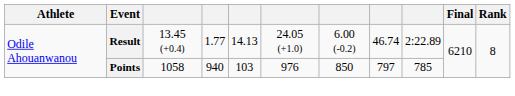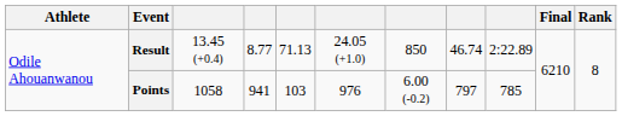Result | column 4: 1.77 -> 8.77
Result | column 5: 14.13 -> 71.13
Result | column 7: 6.00 (-0.2) -> 850
Points | column 4: 940 -> 941
Points | column 7: 850 -> 6.00 (-0.2)
